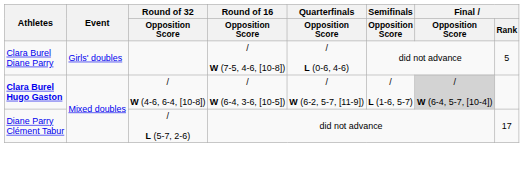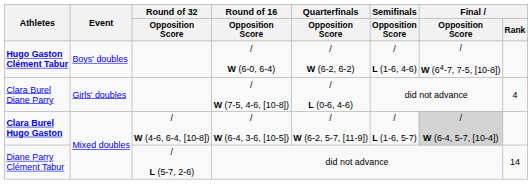+ row: Hugo Gaston Clément Tabur | Boys' doubles | / W (6-0, 6-4) | / W (6-2, 6-2) | / L (1-6, 4-6) | / W (64-7, 7-5, [10-8])
Clara Burel Diane Parry | Final / Rank: 5 -> 4
Diane Parry Clément Tabur | Final / Rank: 17 -> 14
